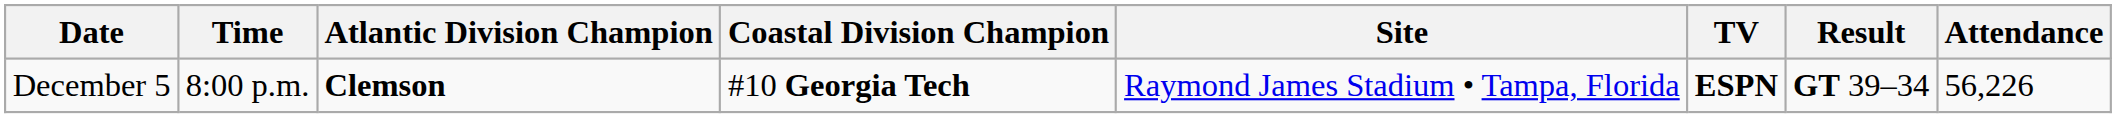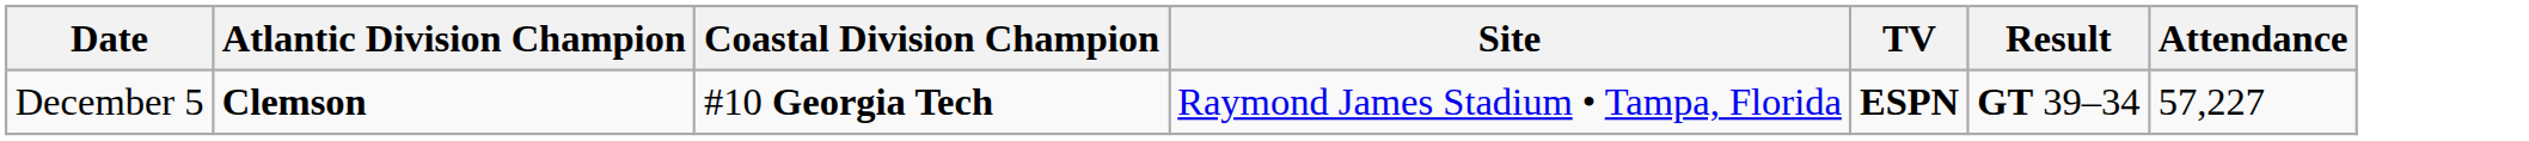- column: Time | 8:00 p.m.
December 5 | Attendance: 56,226 -> 57,227
